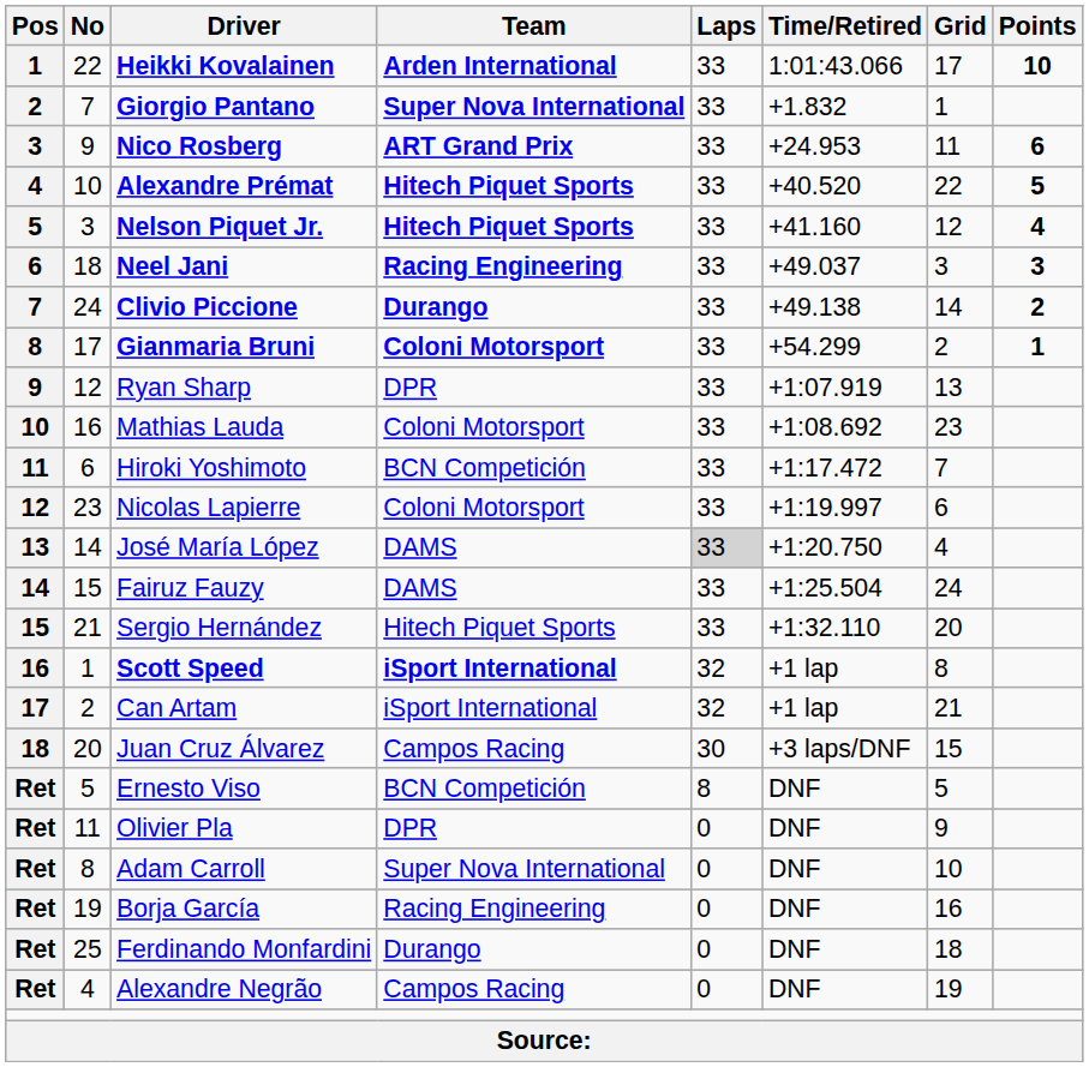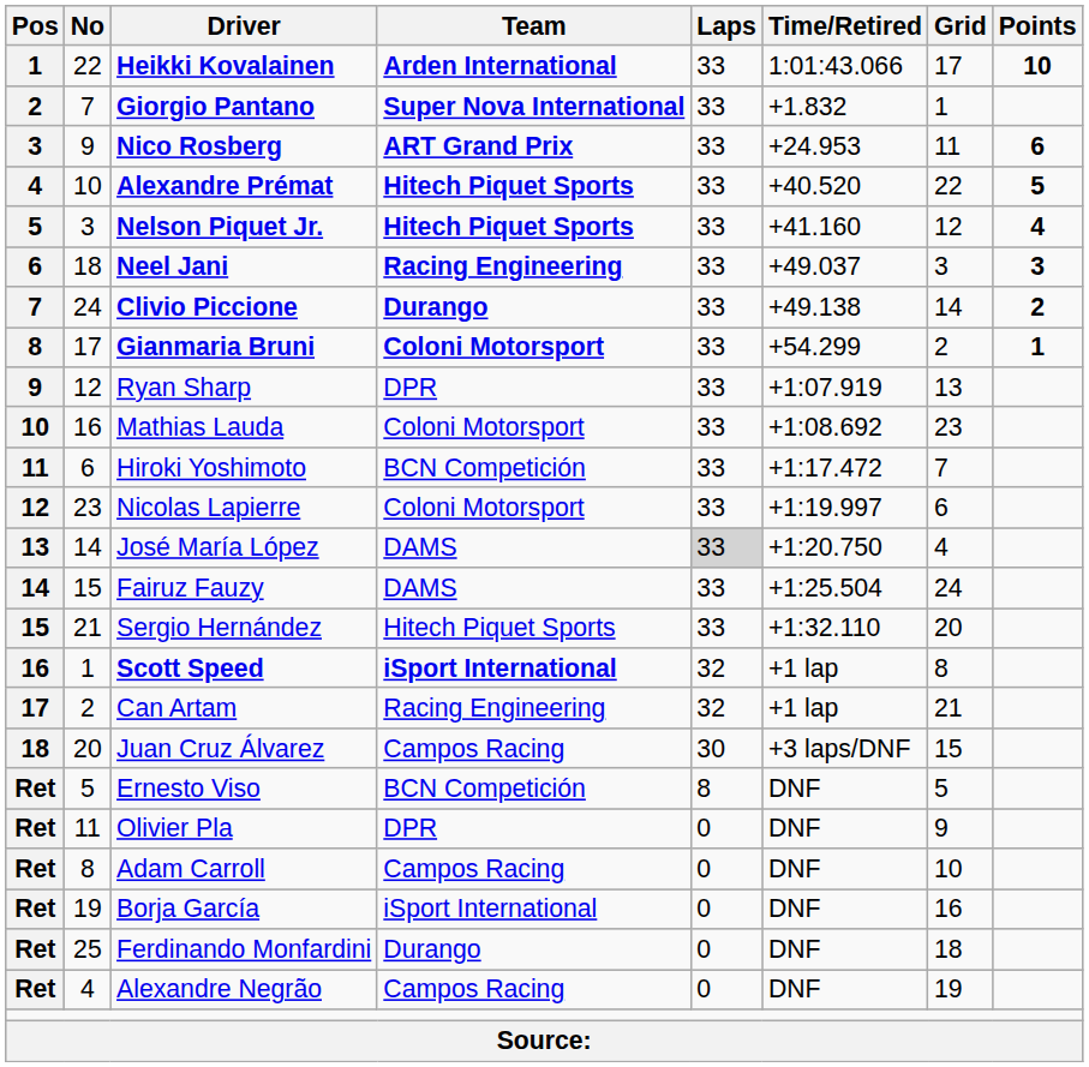Can Artam | Team: iSport International -> Racing Engineering
Adam Carroll | Team: Super Nova International -> Campos Racing
Borja García | Team: Racing Engineering -> iSport International
